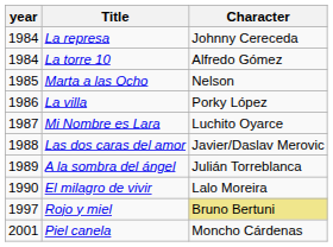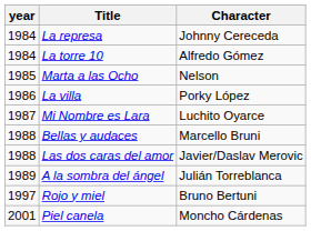+ row: 1988 | Bellas y audaces | Marcello Bruni
- row: 1990 | El milagro de vivir | Lalo Moreira
Rojo y miel | Character: khaki background -> no background
